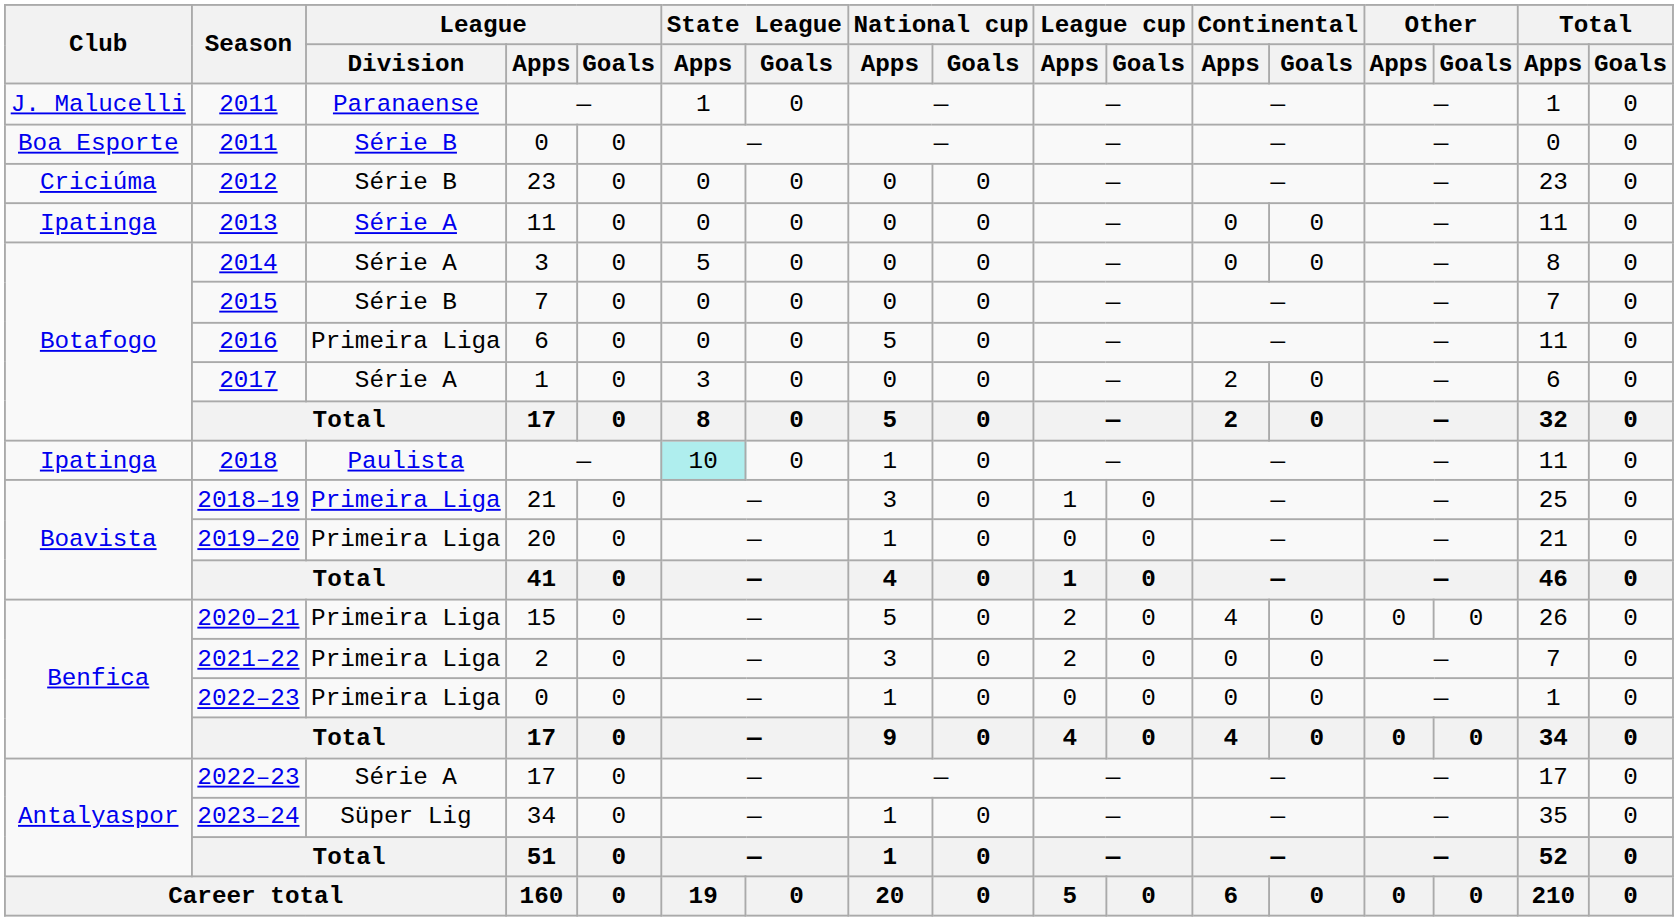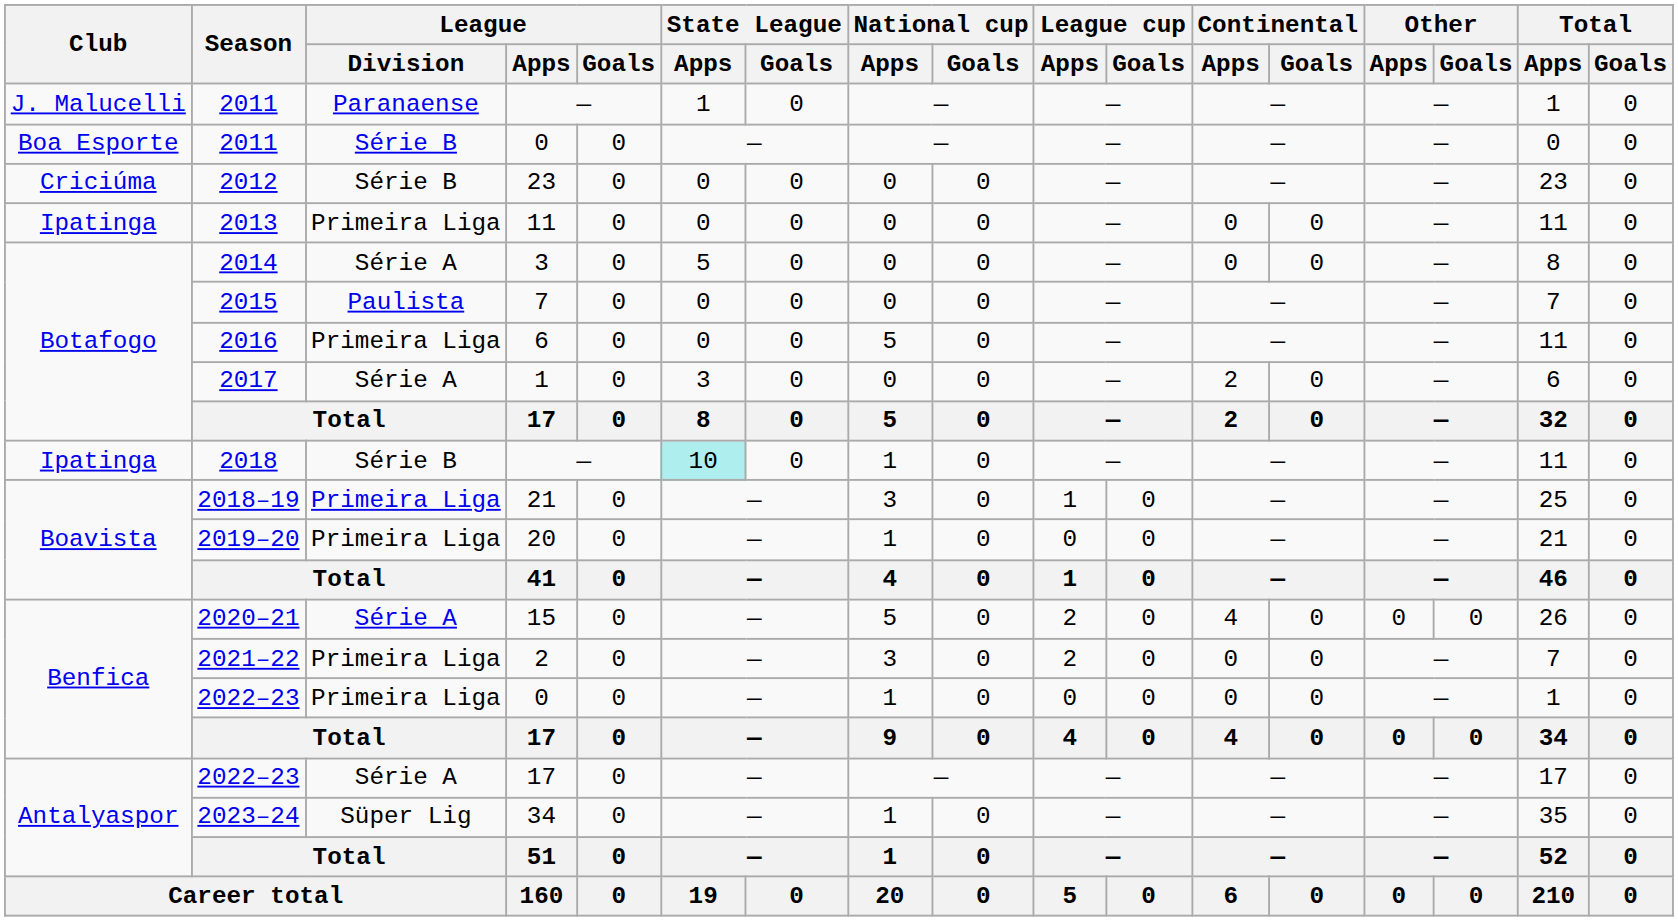2013 | League / Division: Série A -> Primeira Liga
2015 | League / Division: Série B -> Paulista
2018 | League / Division: Paulista -> Série B
2020–21 | League / Division: Primeira Liga -> Série A
